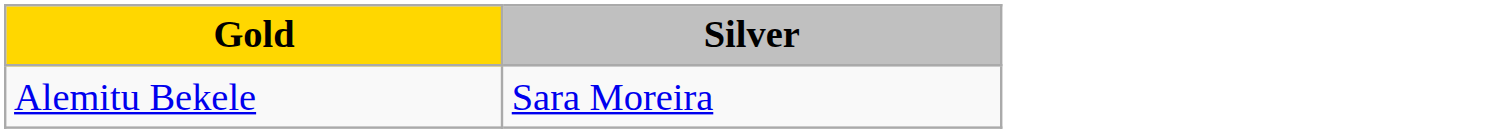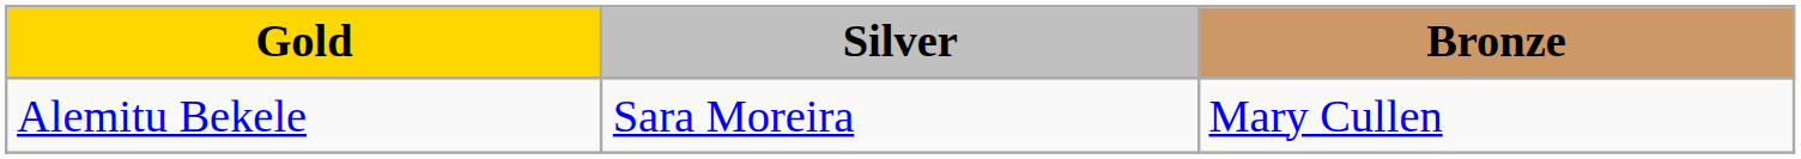+ column: Bronze | Mary Cullen
